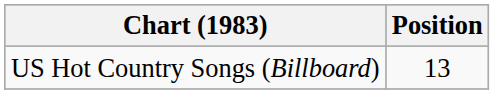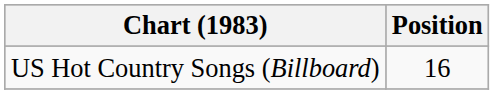US Hot Country Songs (Billboard) | Position: 13 -> 16
